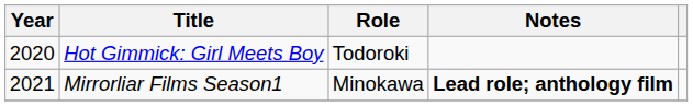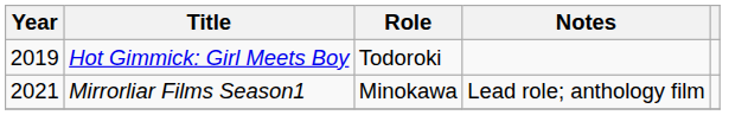Hot Gimmick: Girl Meets Boy | Year: 2020 -> 2019
Mirrorliar Films Season1 | Notes: bold -> normal
